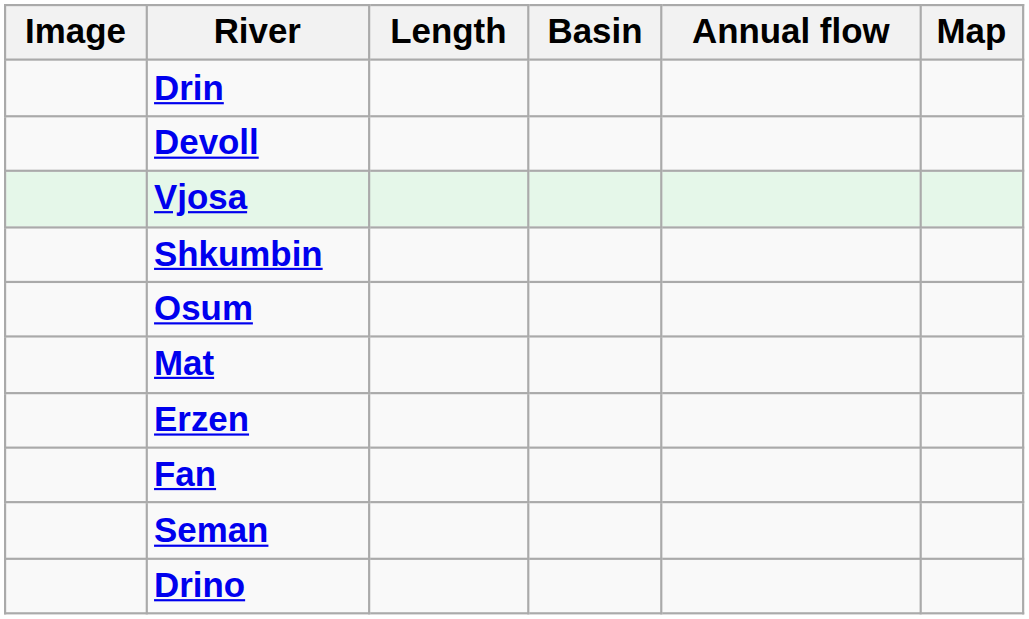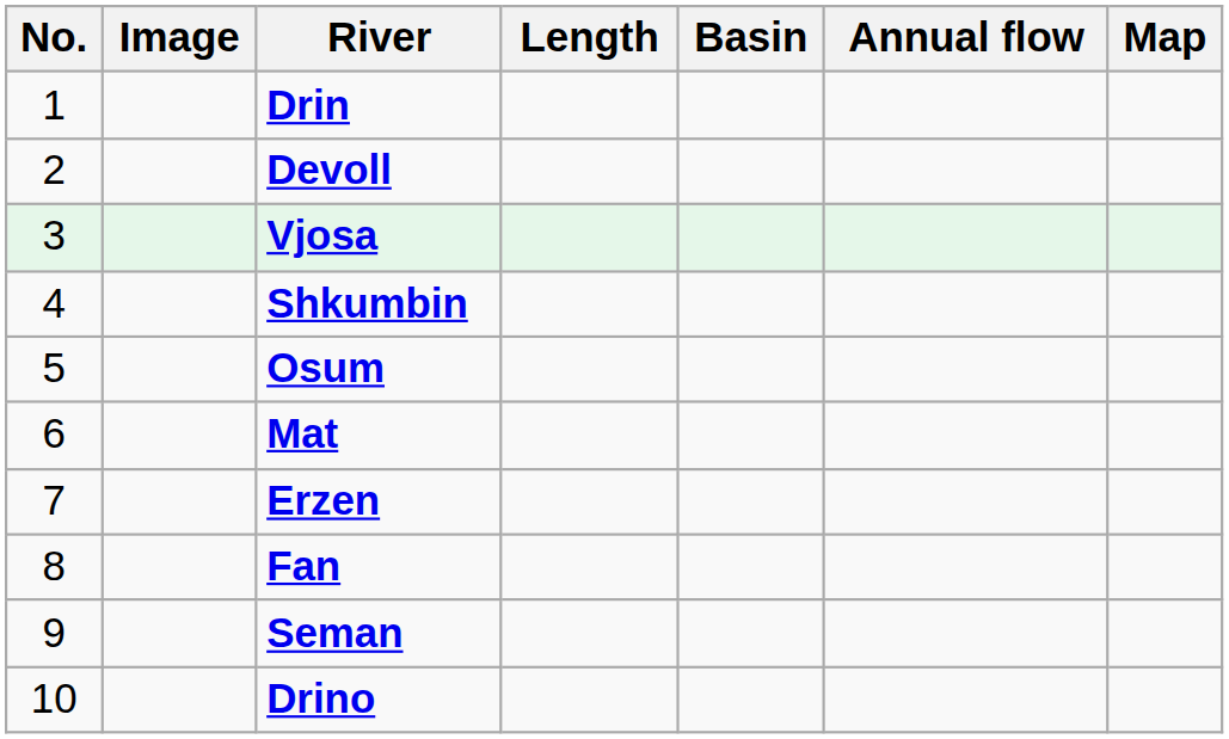+ column: No. | 1 | 2 | 3 | 4 | 5 | 6 | 7 | 8 | 9 | 10
